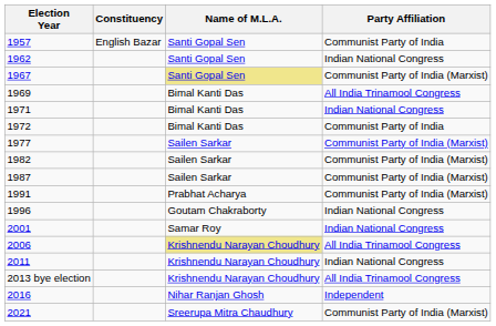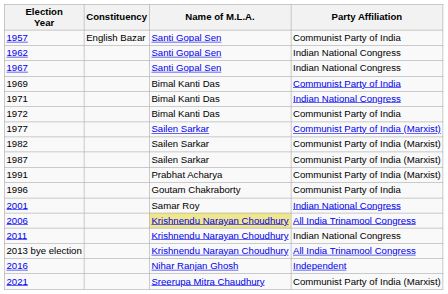1967 | Name of M.L.A.: khaki background -> no background
1967 | Party Affiliation: Communist Party of India (Marxist) -> Indian National Congress
1969 | Party Affiliation: All India Trinamool Congress -> Communist Party of India
1996 | Party Affiliation: Indian National Congress -> Communist Party of India
